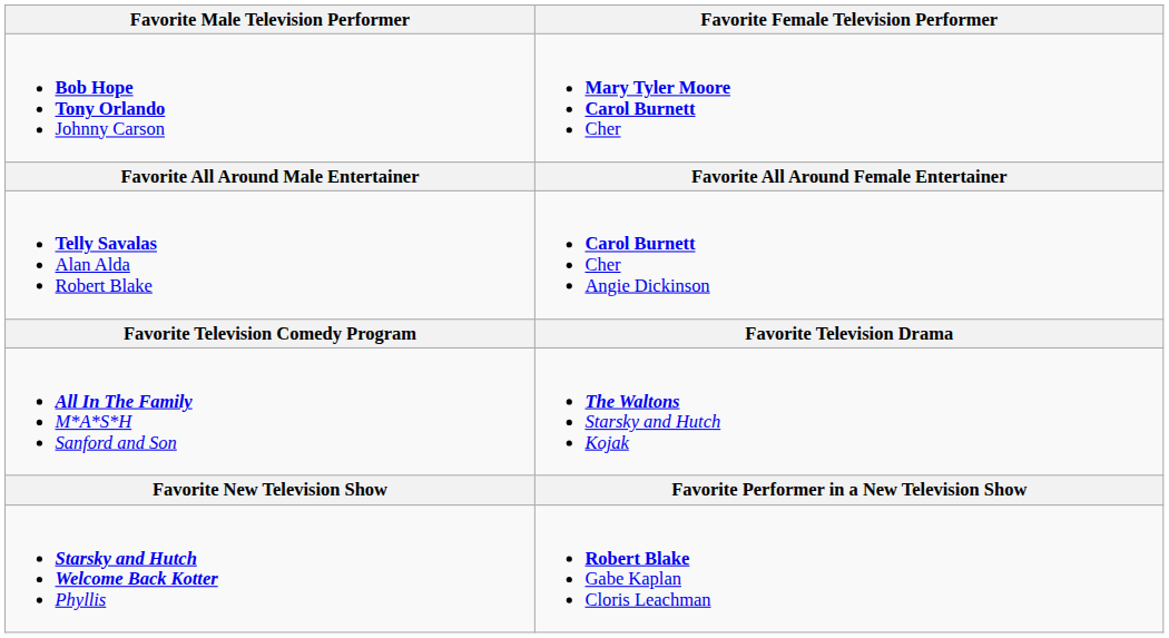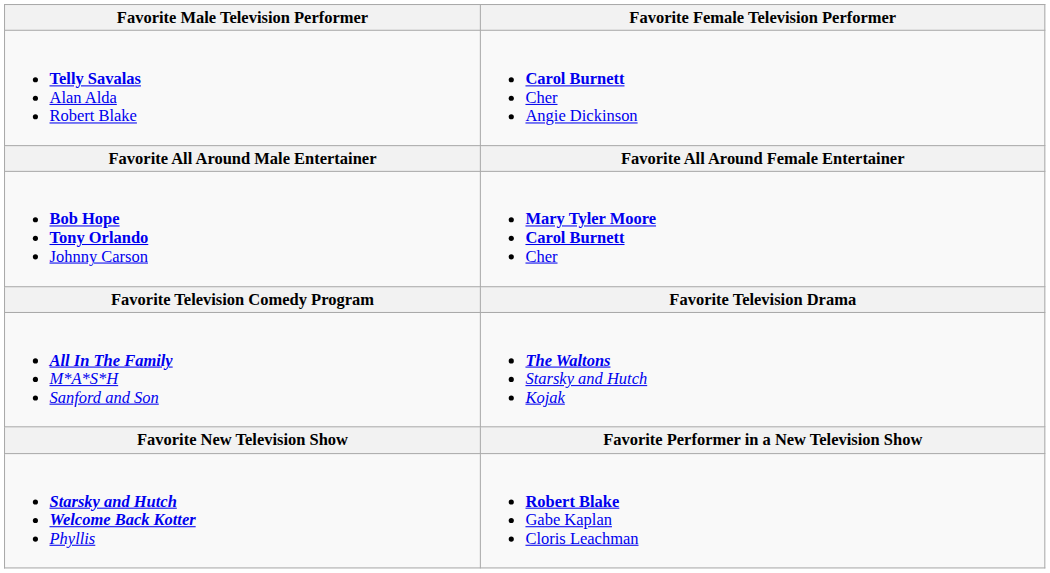rows swapped: Telly Savalas Alan Alda Robert Blake <-> Bob Hope Tony Orlando Johnny Carson
